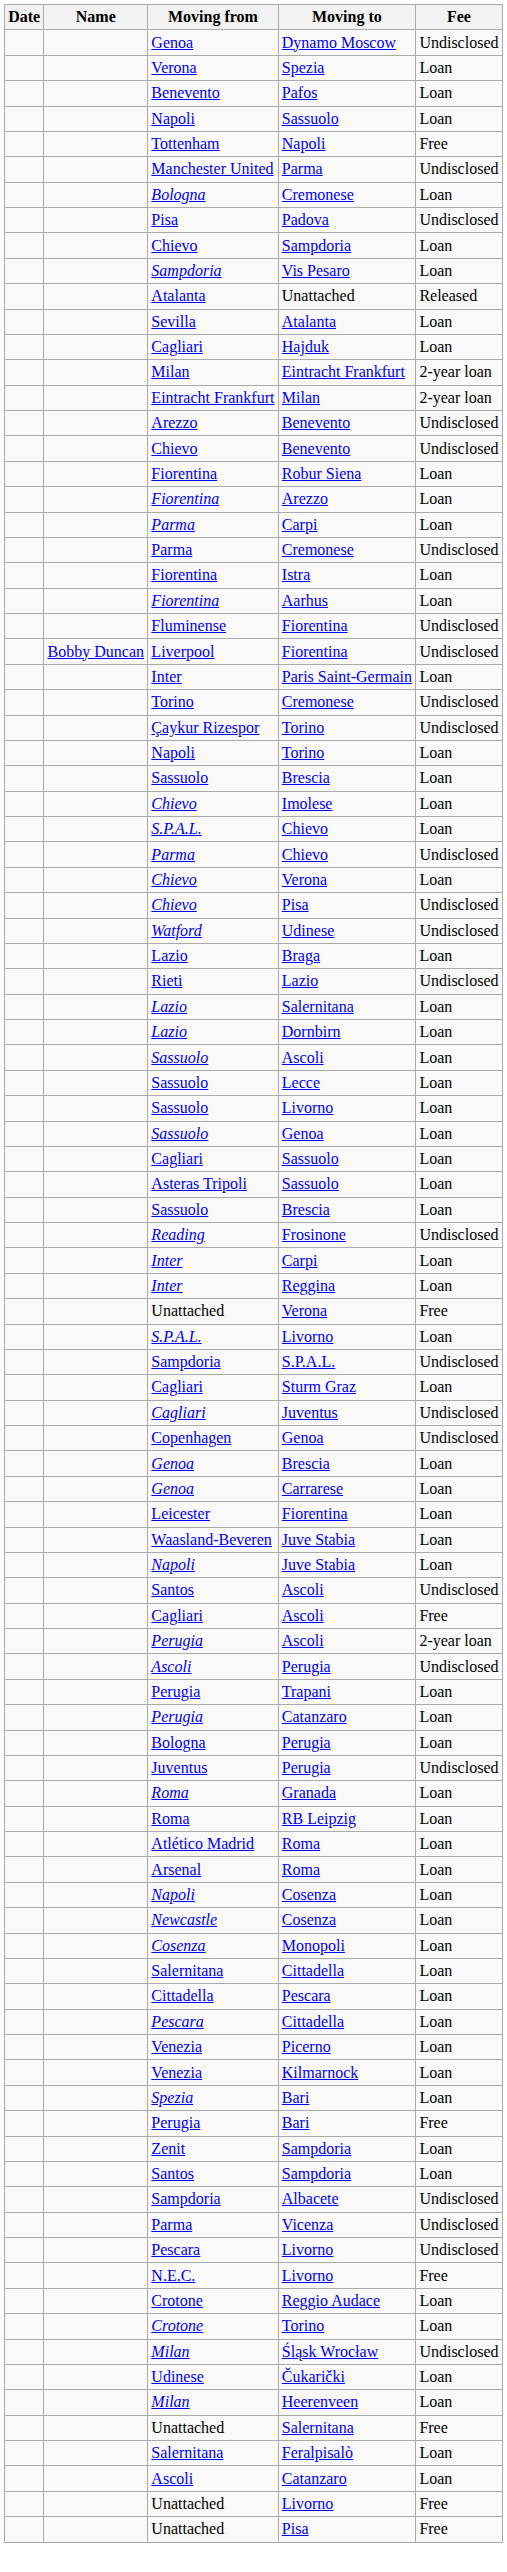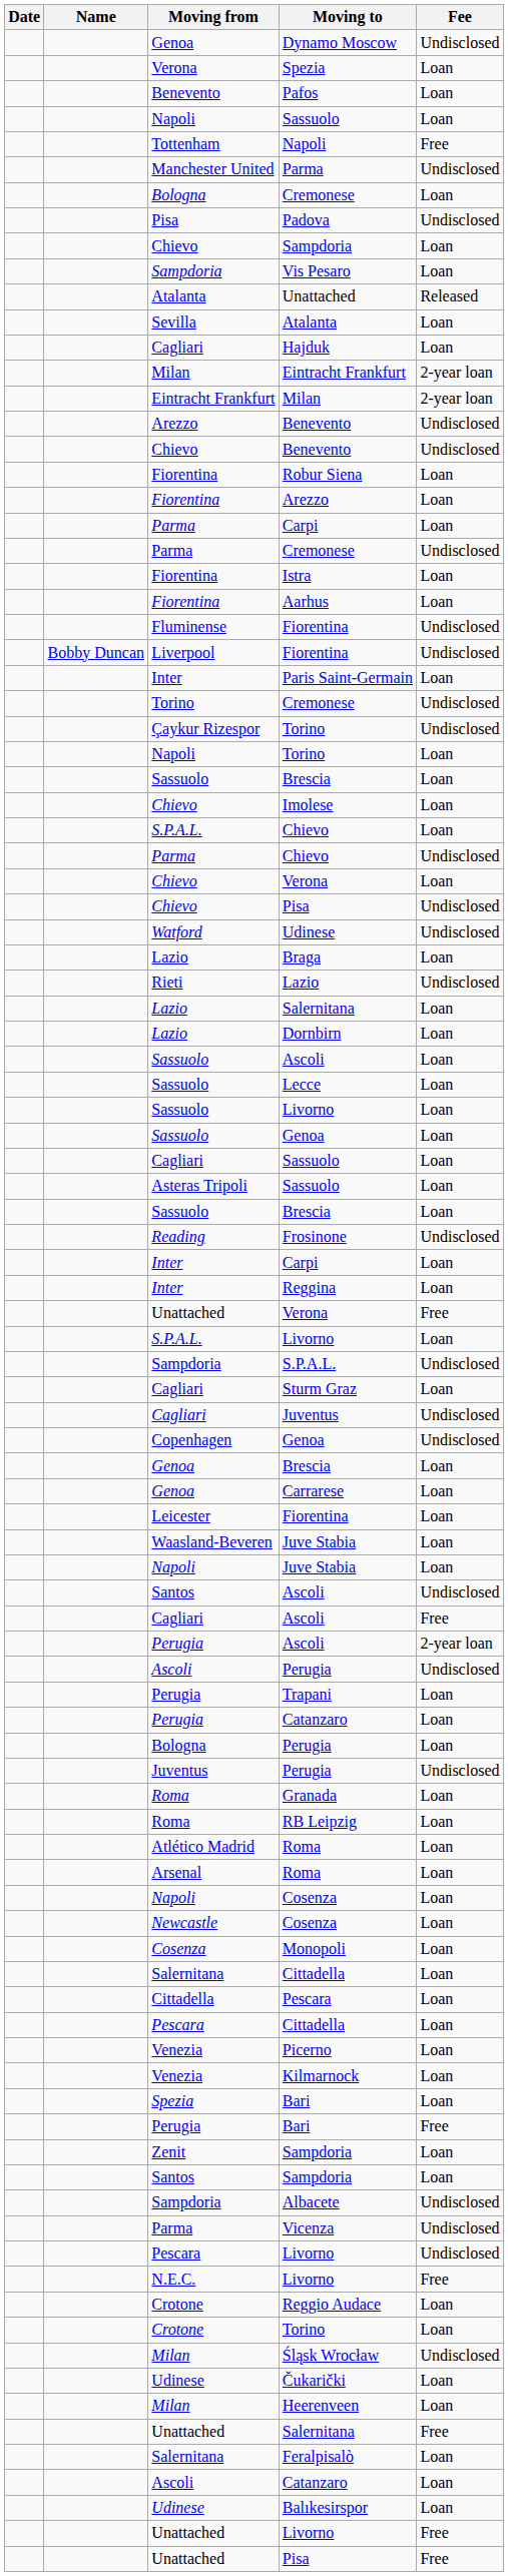+ row: Udinese | Balıkesirspor | Loan
